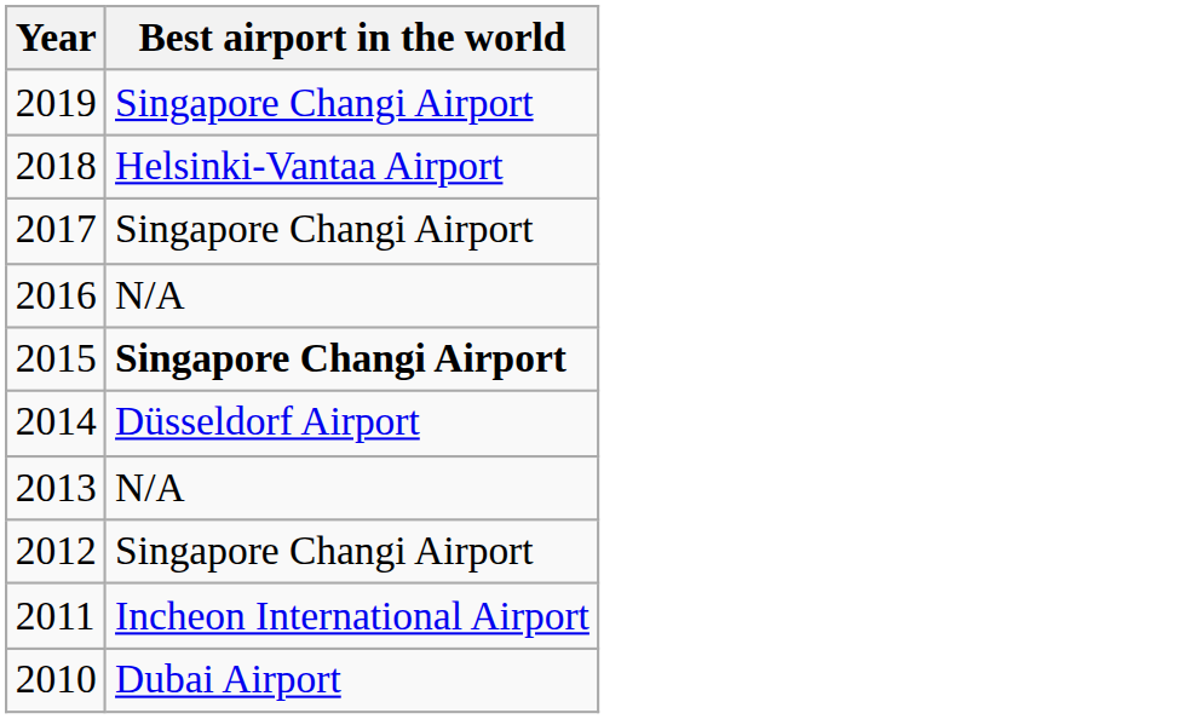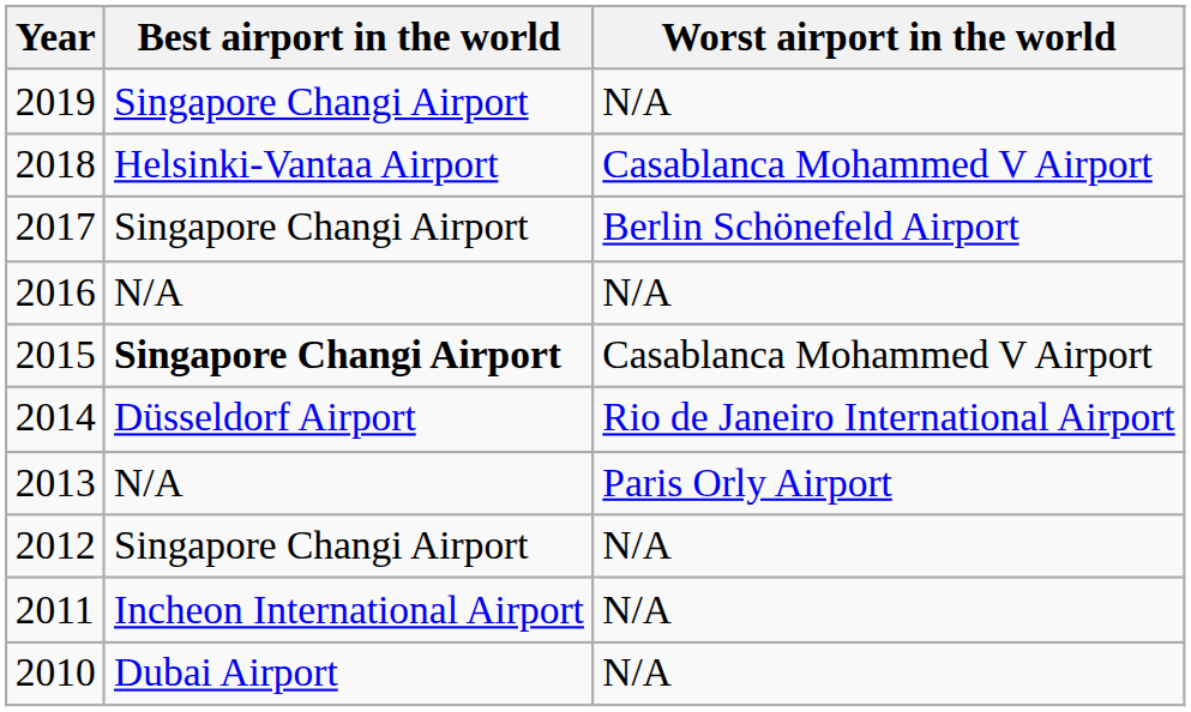+ column: Worst airport in the world | N/A | Casablanca Mohammed V Airport | Berlin Schönefeld Airport | N/A | Casablanca Mohammed V Airport | Rio de Janeiro International Airport | Paris Orly Airport | N/A | N/A | N/A
